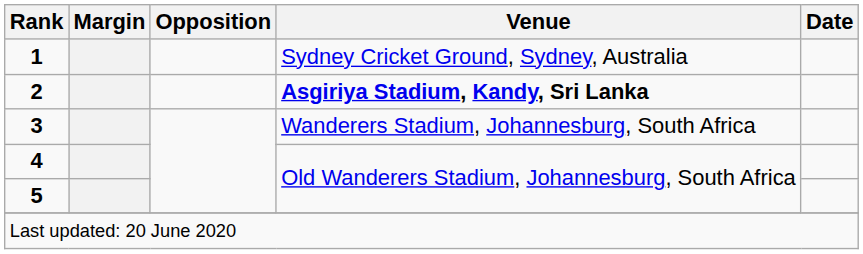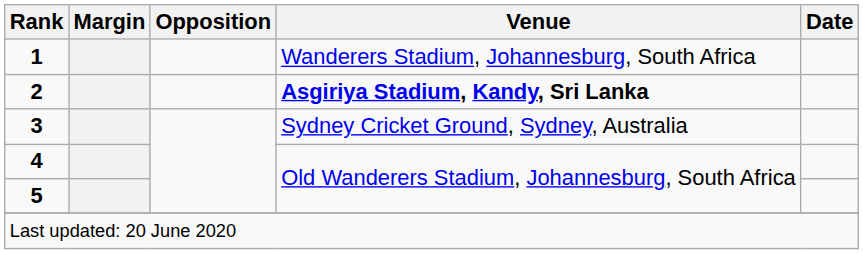1 | Venue: Sydney Cricket Ground, Sydney, Australia -> Wanderers Stadium, Johannesburg, South Africa
3 | Venue: Wanderers Stadium, Johannesburg, South Africa -> Sydney Cricket Ground, Sydney, Australia
